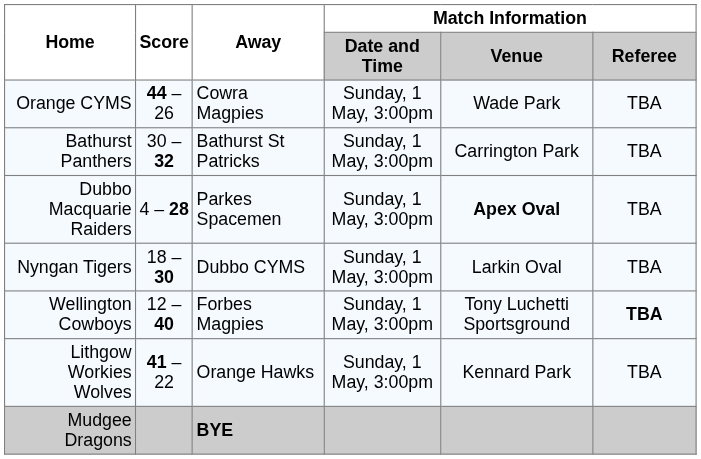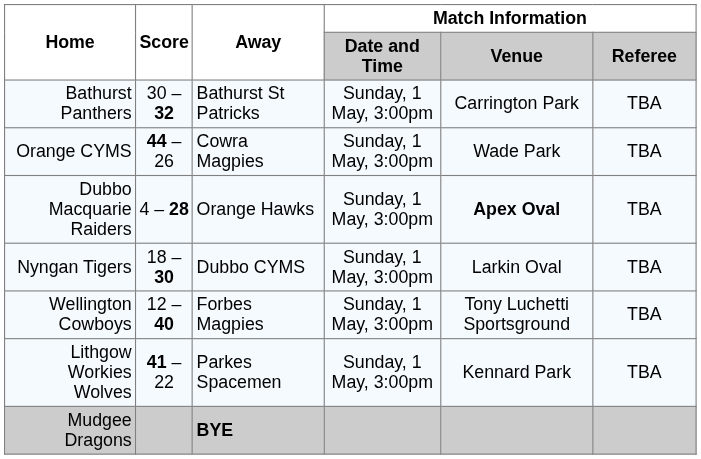rows swapped: Bathurst Panthers <-> Orange CYMS
Dubbo Macquarie Raiders | Away: Parkes Spacemen -> Orange Hawks
Wellington Cowboys | Match Information / Referee: bold -> normal
Lithgow Workies Wolves | Away: Orange Hawks -> Parkes Spacemen
